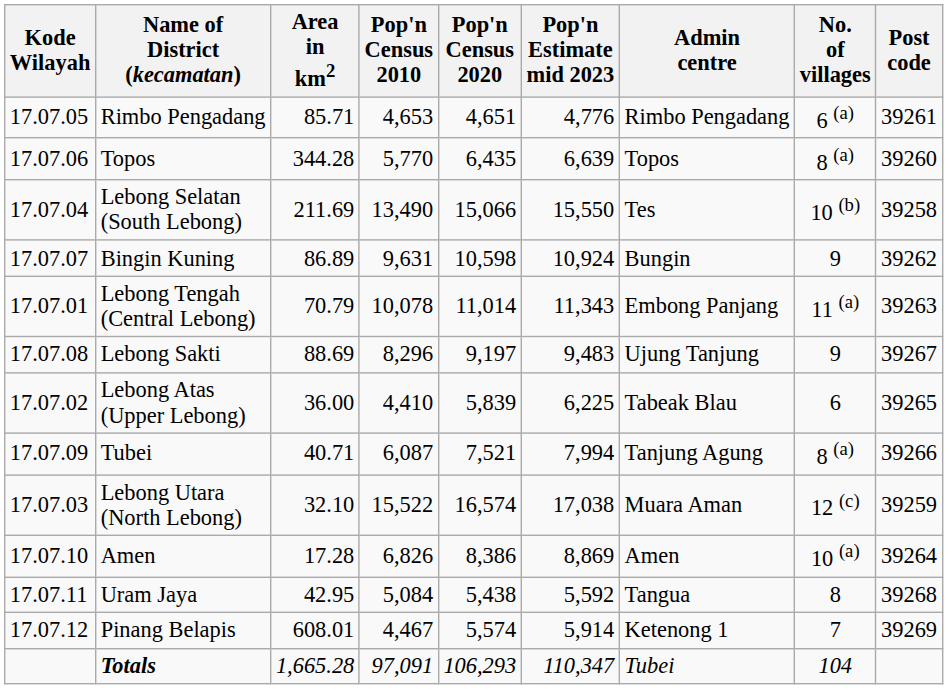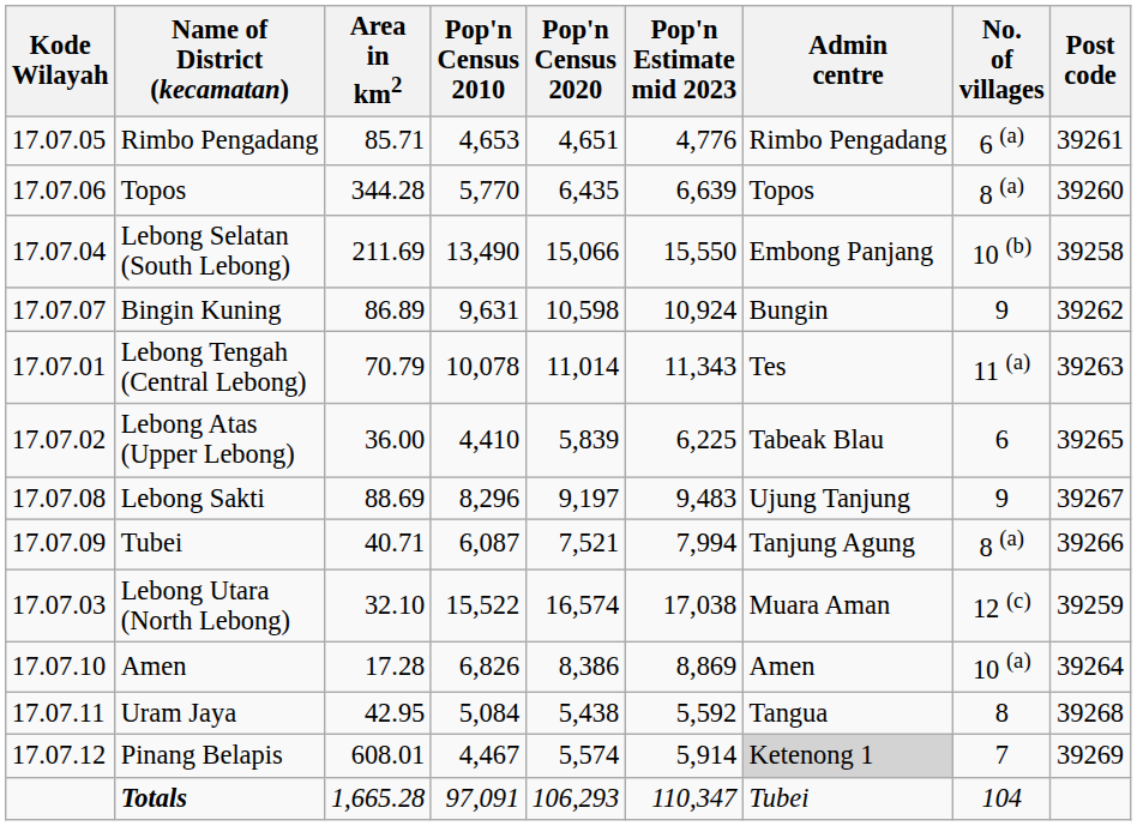Lebong Selatan (South Lebong) | Admin centre: Tes -> Embong Panjang
Lebong Tengah (Central Lebong) | Admin centre: Embong Panjang -> Tes
rows swapped: Lebong Sakti <-> Lebong Atas (Upper Lebong)
Pinang Belapis | Admin centre: no background -> lightgrey background
